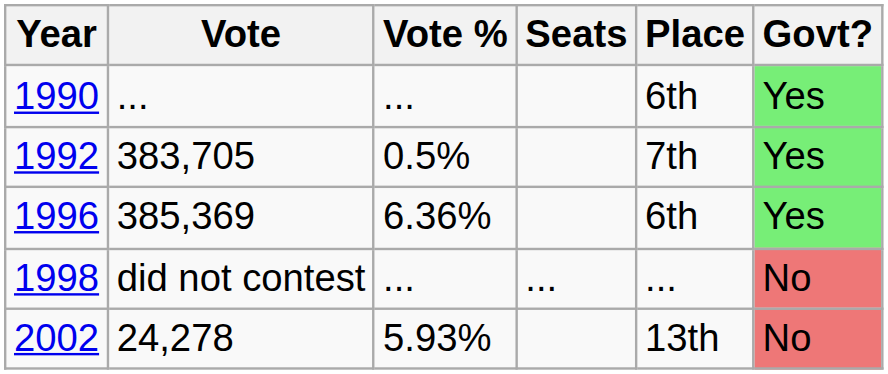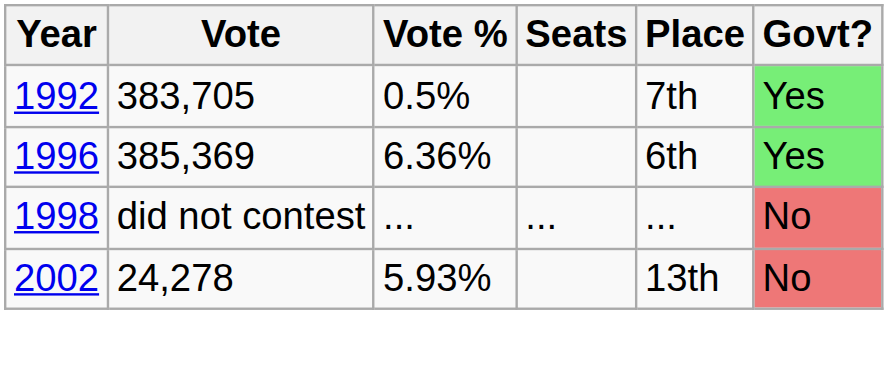- row: 1990 | ... | ... | 6th | Yes
